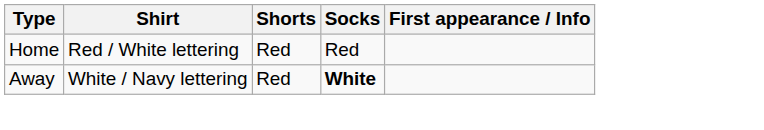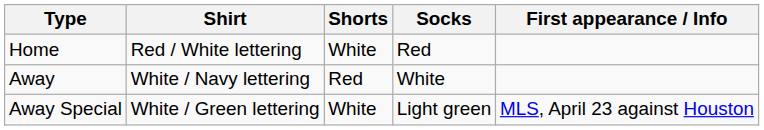Home | Shorts: Red -> White
Away | Socks: bold -> normal
+ row: Away Special | White / Green lettering | White | Light green | MLS, April 23 against Houston
